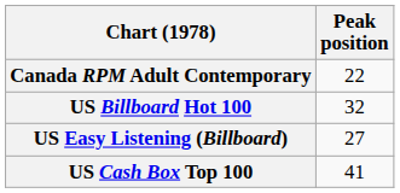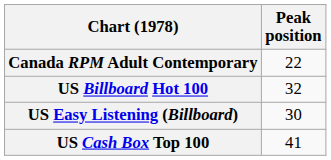US Easy Listening (Billboard) | Peak position: 27 -> 30
